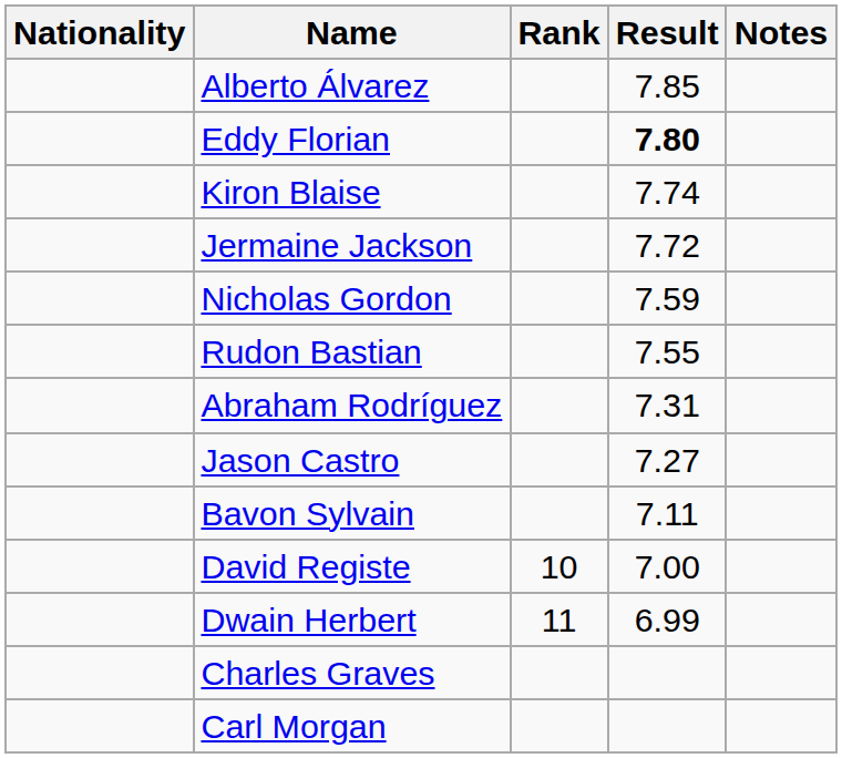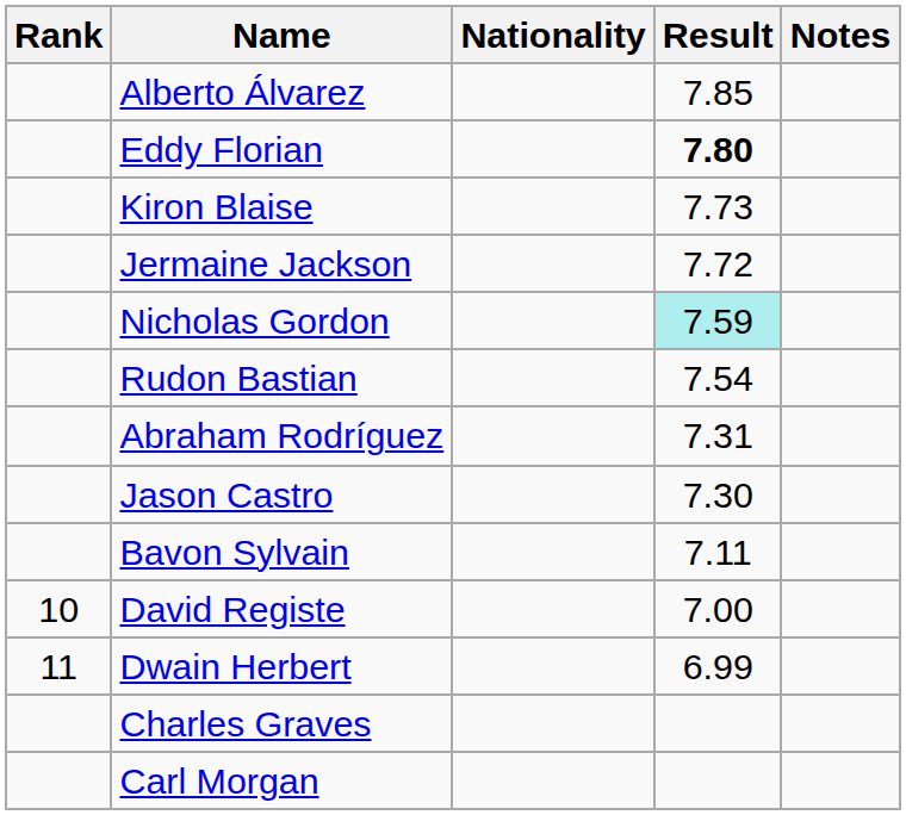columns swapped: Rank <-> Nationality
Kiron Blaise | Result: 7.74 -> 7.73
Nicholas Gordon | Result: no background -> paleturquoise background
Rudon Bastian | Result: 7.55 -> 7.54
Jason Castro | Result: 7.27 -> 7.30
